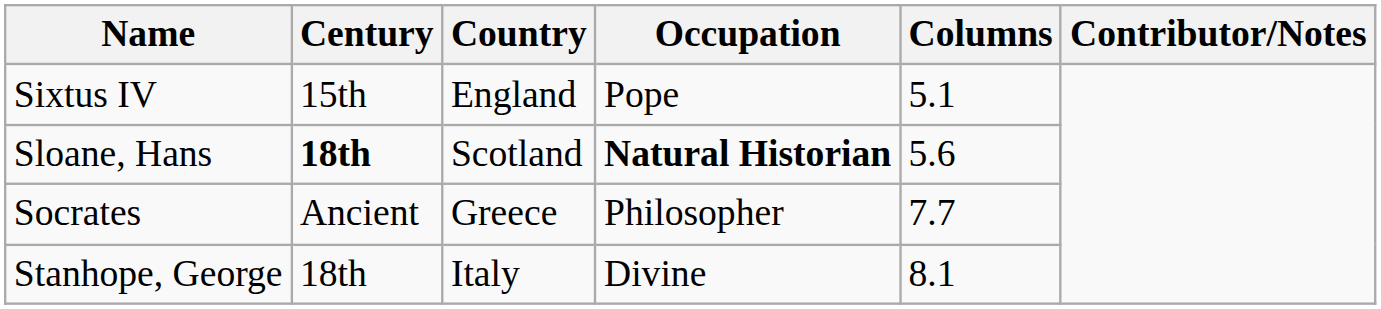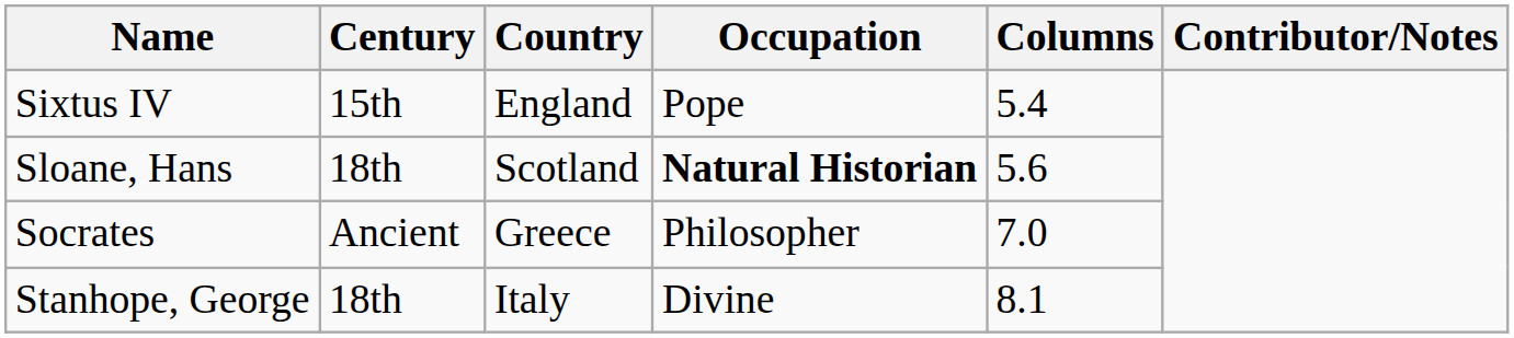Sixtus IV | Columns: 5.1 -> 5.4
Sloane, Hans | Century: bold -> normal
Socrates | Columns: 7.7 -> 7.0
